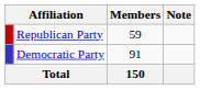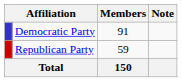rows swapped: Democratic Party <-> Republican Party
